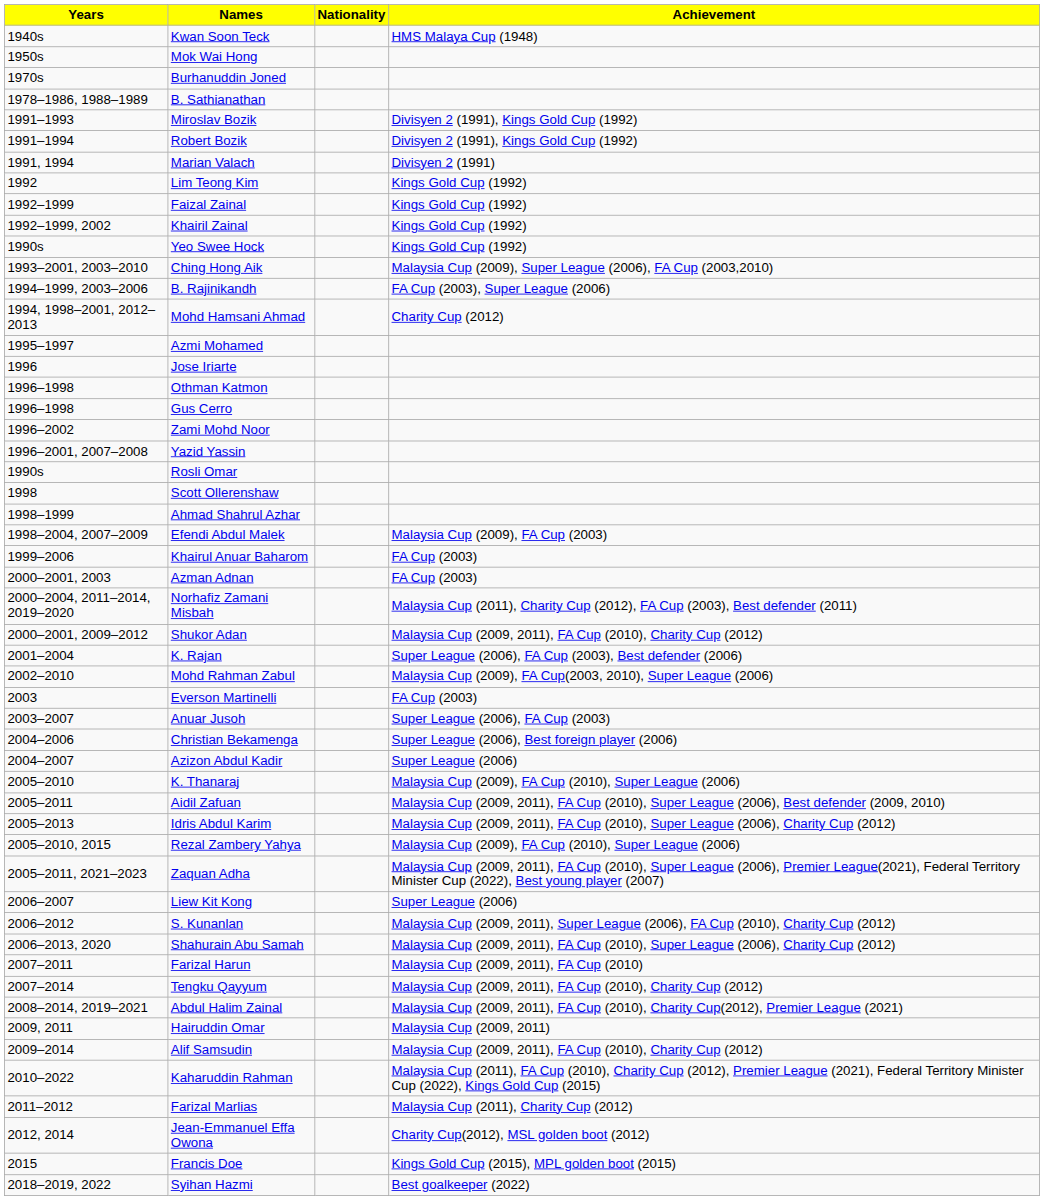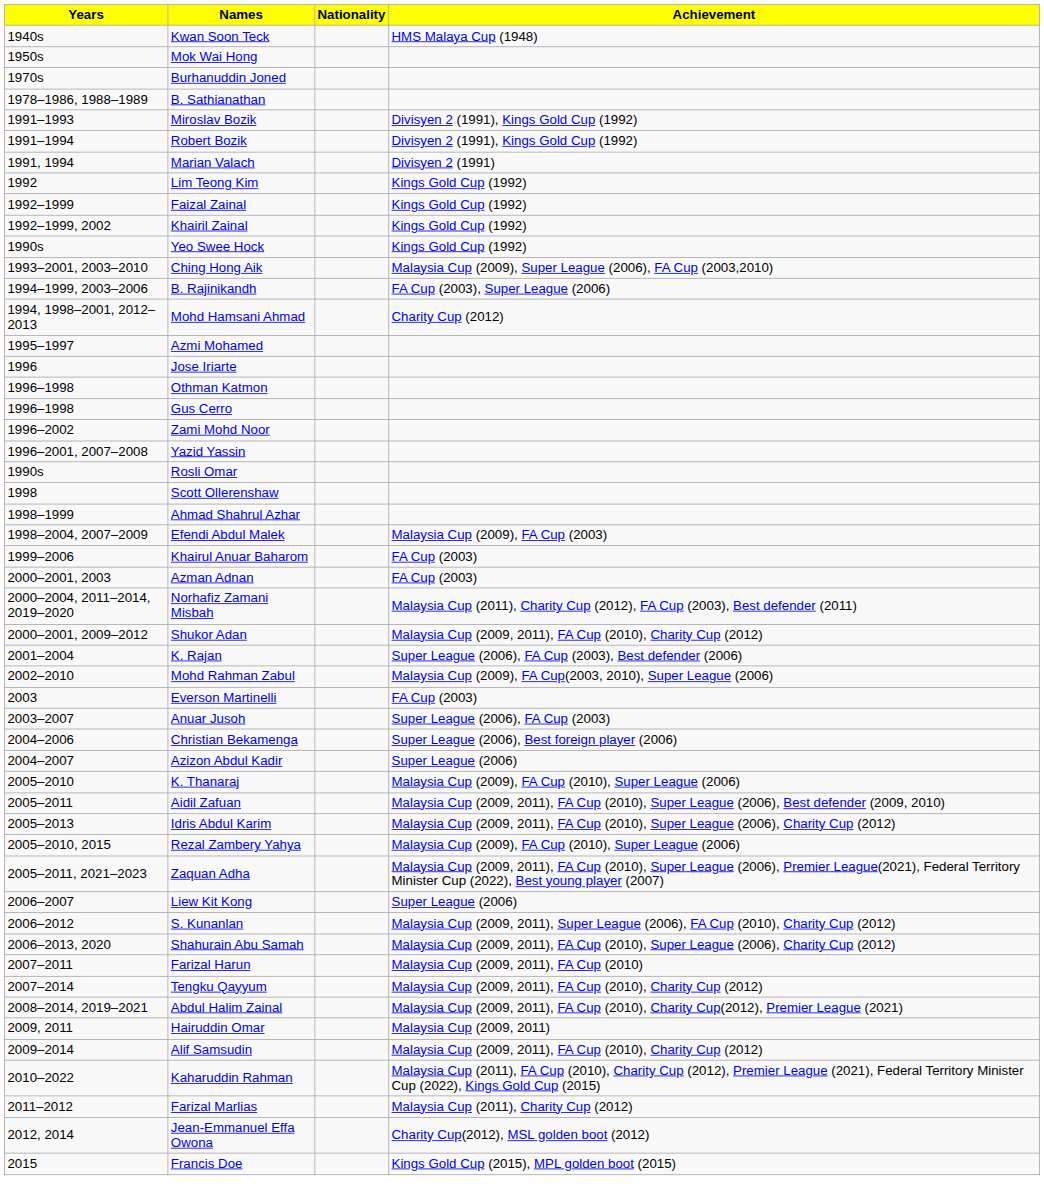- row: 2018–2019, 2022 | Syihan Hazmi | Best goalkeeper (2022)
